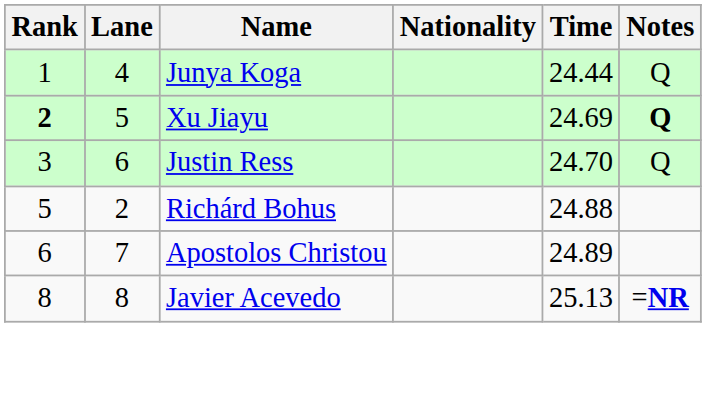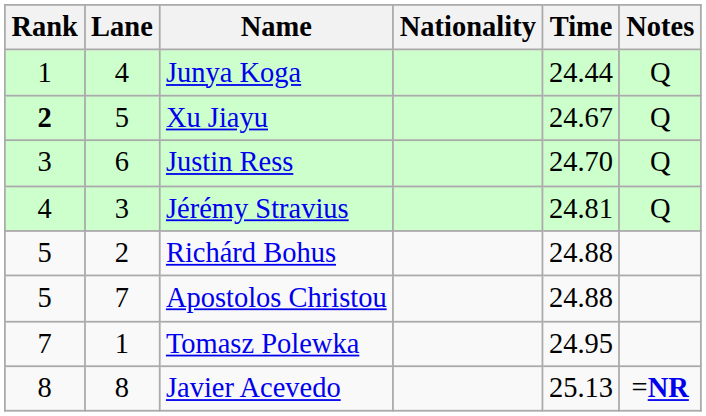Xu Jiayu | Time: 24.69 -> 24.67
Xu Jiayu | Notes: bold -> normal
+ row: 4 | 3 | Jérémy Stravius | 24.81 | Q
Apostolos Christou | Rank: 6 -> 5
Apostolos Christou | Time: 24.89 -> 24.88
+ row: 7 | 1 | Tomasz Polewka | 24.95
